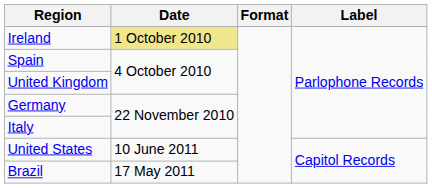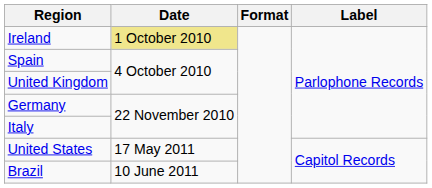United States | Date: 10 June 2011 -> 17 May 2011
Brazil | Date: 17 May 2011 -> 10 June 2011
